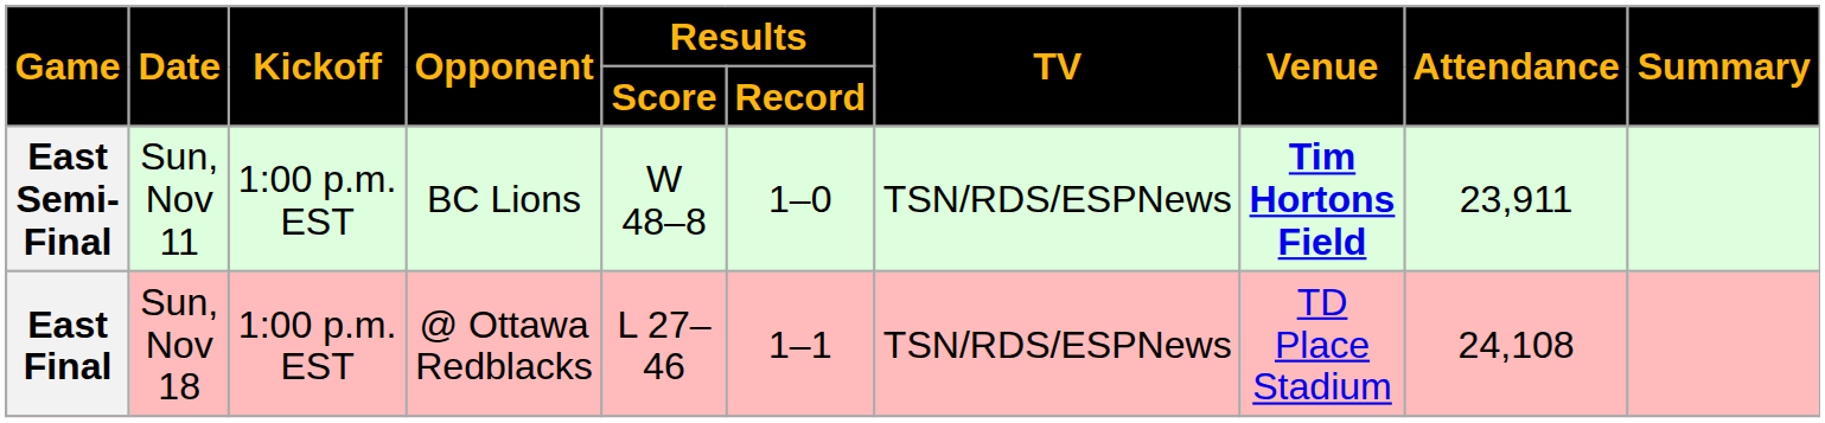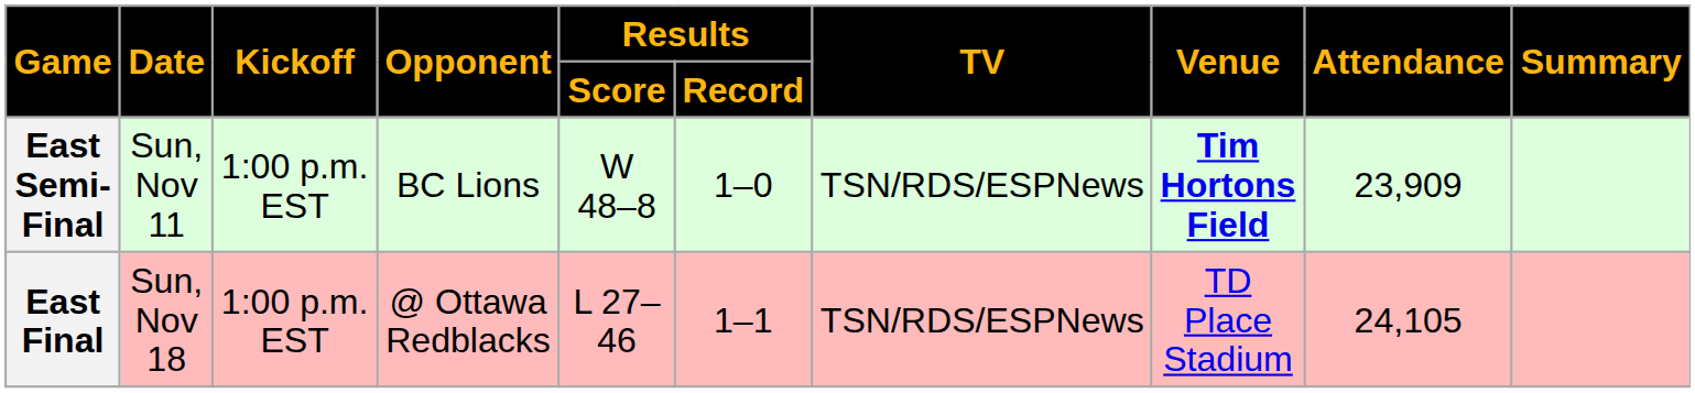East Semi-Final | Attendance: 23,911 -> 23,909
East Final | Attendance: 24,108 -> 24,105
